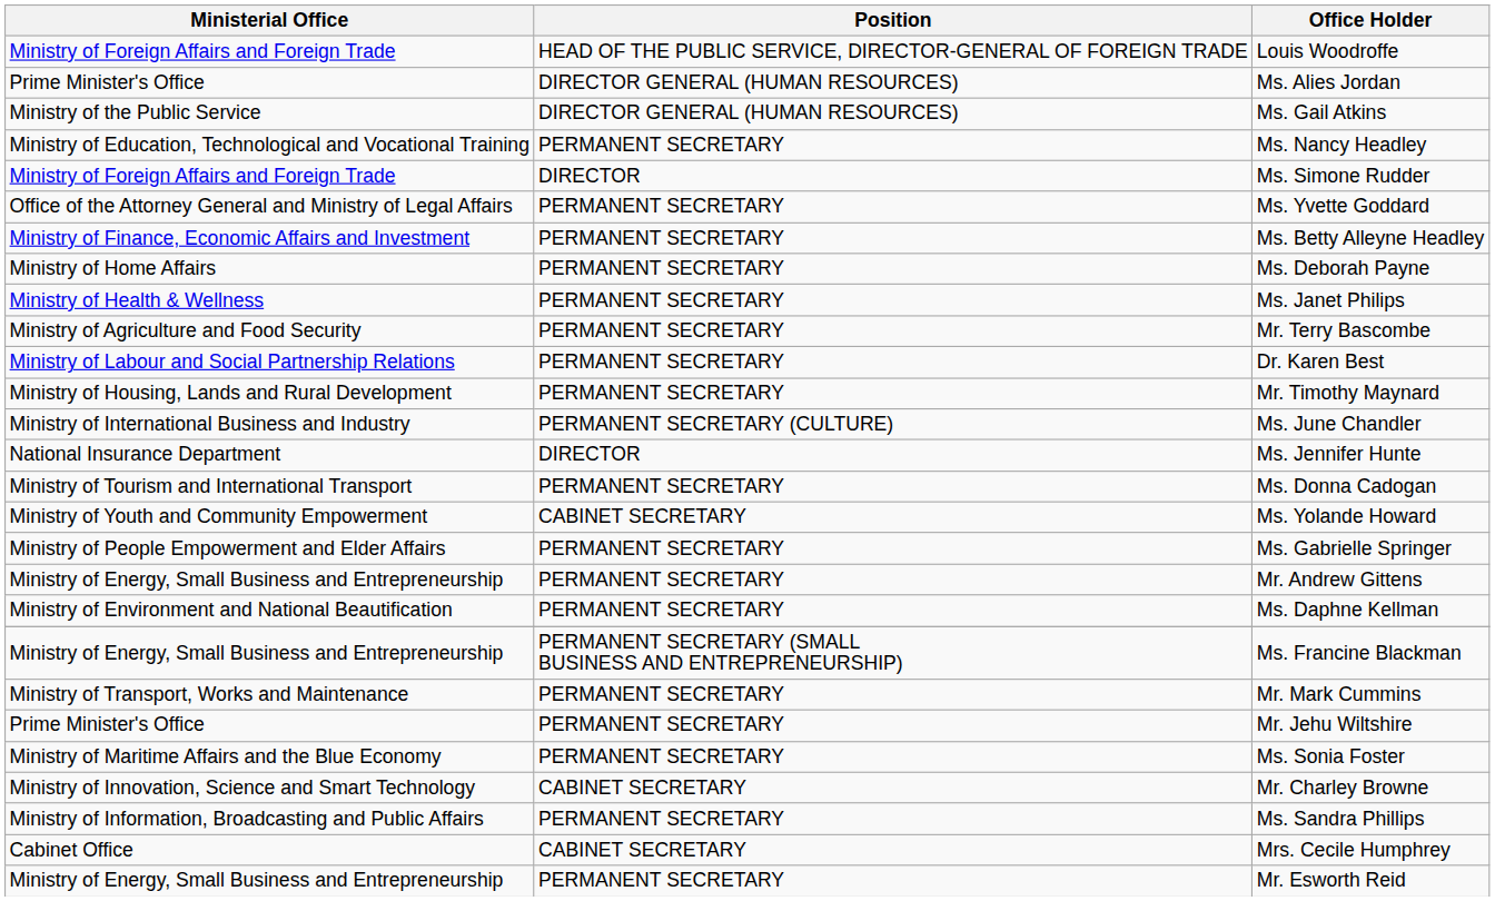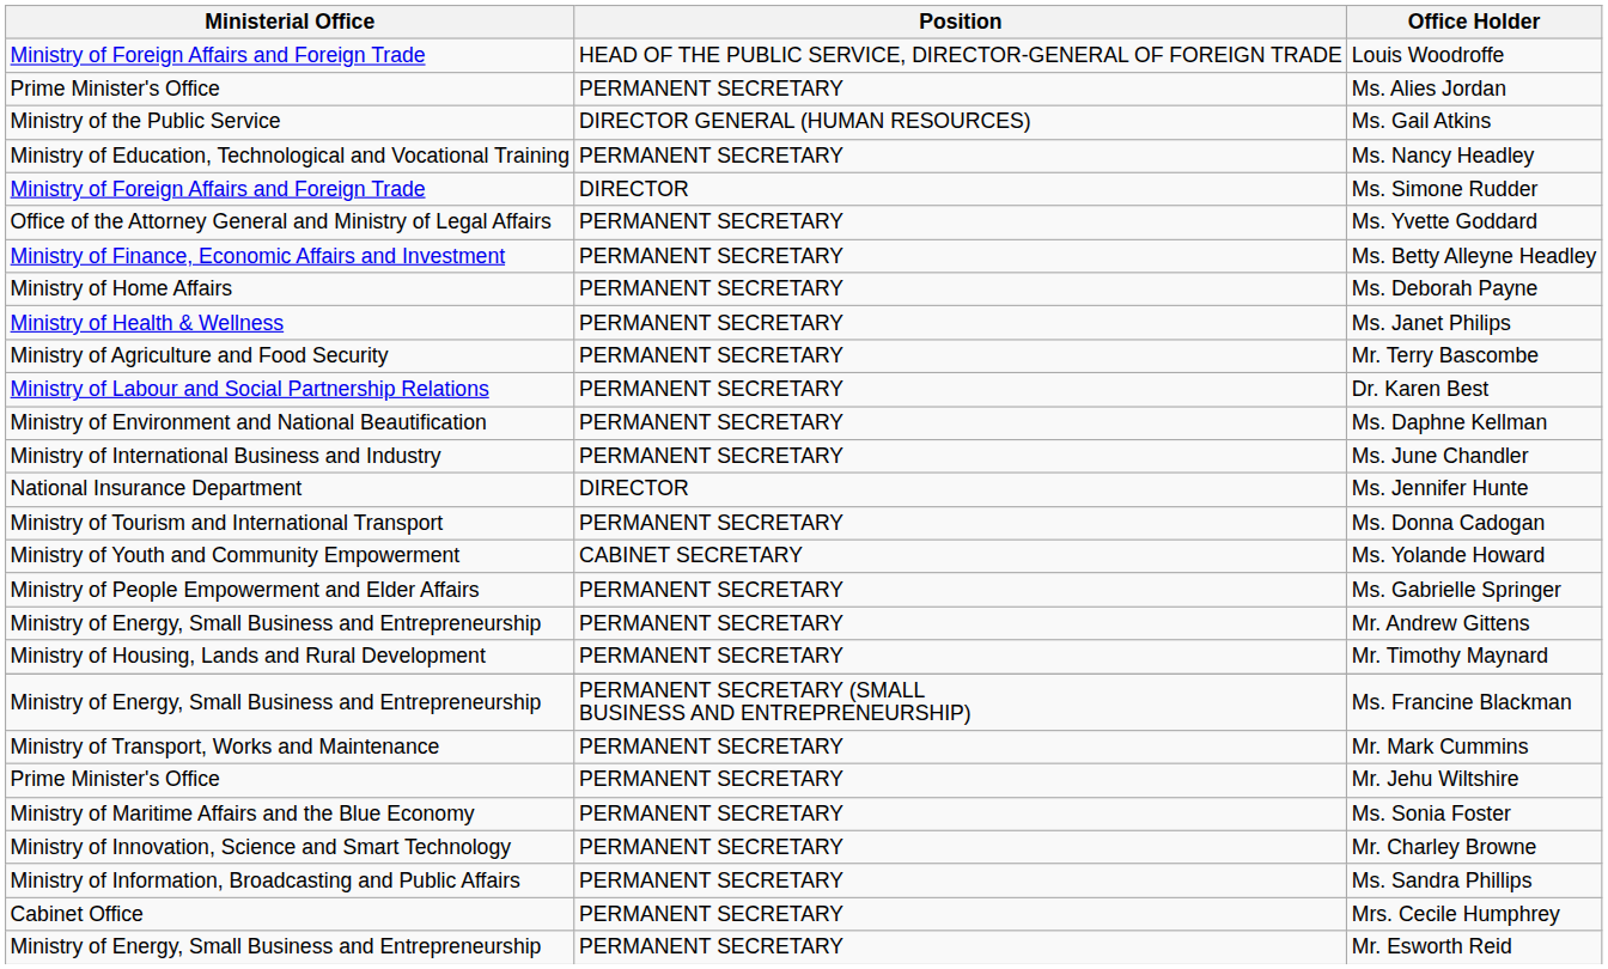Ms. Alies Jordan | Position: DIRECTOR GENERAL (HUMAN RESOURCES) -> PERMANENT SECRETARY
rows swapped: Mr. Timothy Maynard <-> Ms. Daphne Kellman
Ms. June Chandler | Position: PERMANENT SECRETARY (CULTURE) -> PERMANENT SECRETARY
Mr. Charley Browne | Position: CABINET SECRETARY -> PERMANENT SECRETARY
Mrs. Cecile Humphrey | Position: CABINET SECRETARY -> PERMANENT SECRETARY
